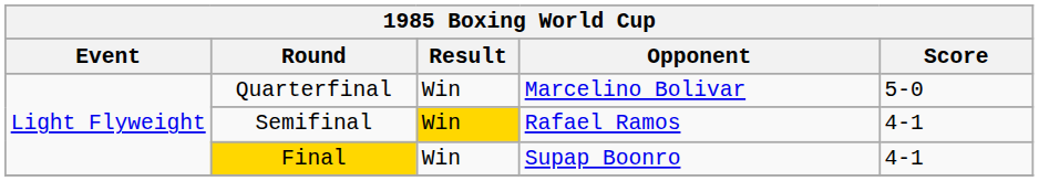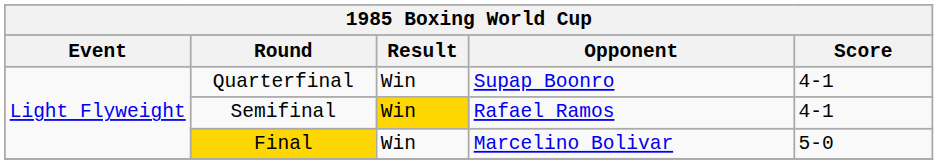Quarterfinal | Opponent: Marcelino Bolivar -> Supap Boonro
Quarterfinal | Score: 5-0 -> 4-1
Final | Opponent: Supap Boonro -> Marcelino Bolivar
Final | Score: 4-1 -> 5-0
